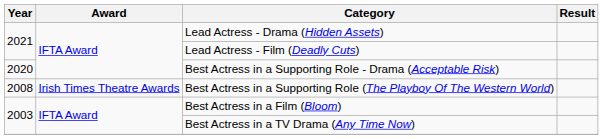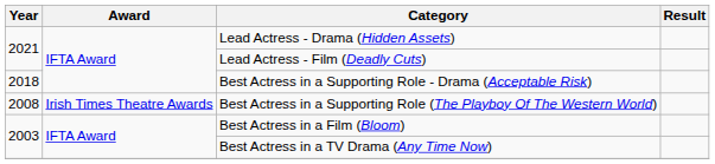Best Actress in a Supporting Role - Drama (Acceptable Risk) | Year: 2020 -> 2018
